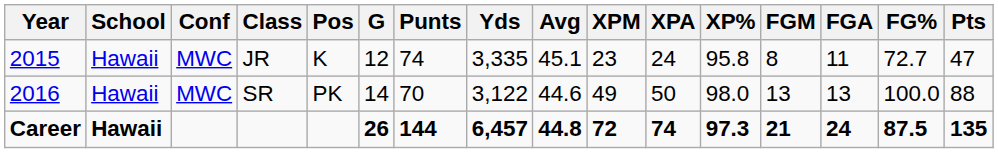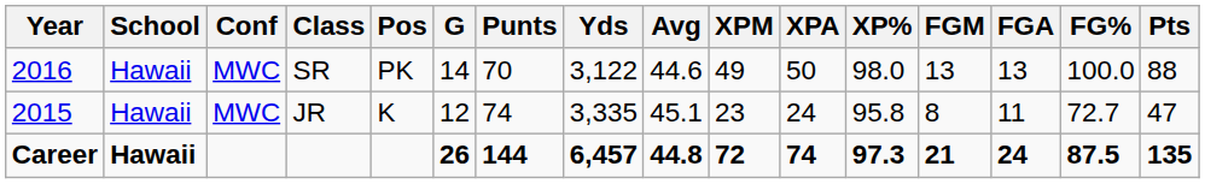rows swapped: JR <-> SR
